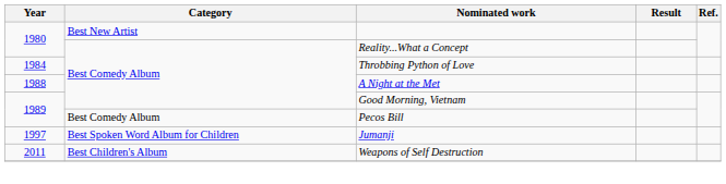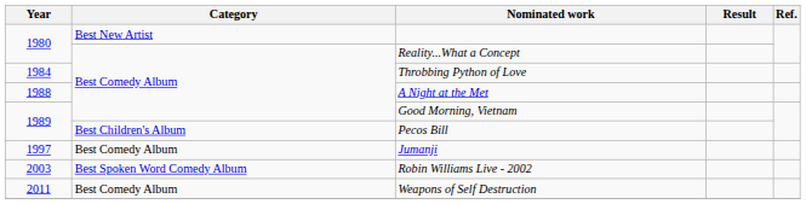Pecos Bill | Category: Best Comedy Album -> Best Children's Album
Jumanji | Category: Best Spoken Word Album for Children -> Best Comedy Album
+ row: 2003 | Best Spoken Word Comedy Album | Robin Williams Live - 2002
Weapons of Self Destruction | Category: Best Children's Album -> Best Comedy Album
